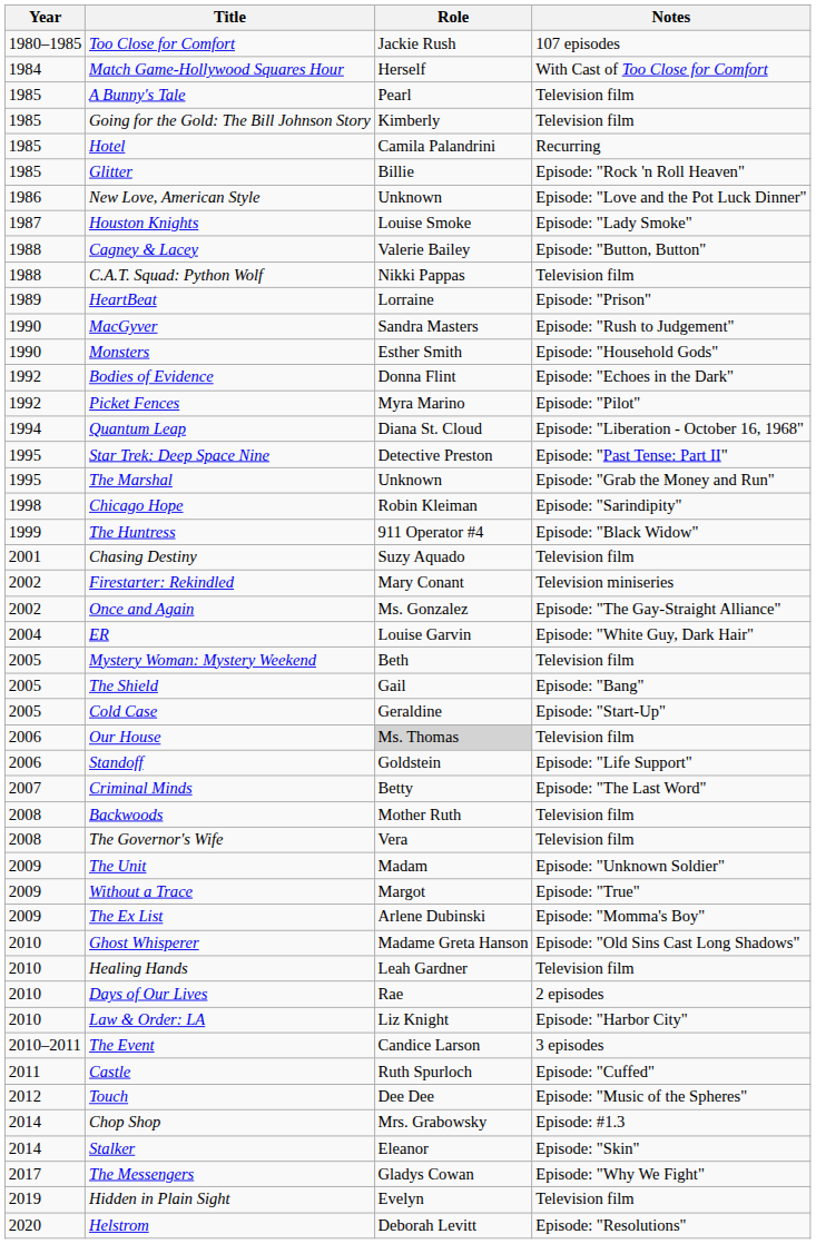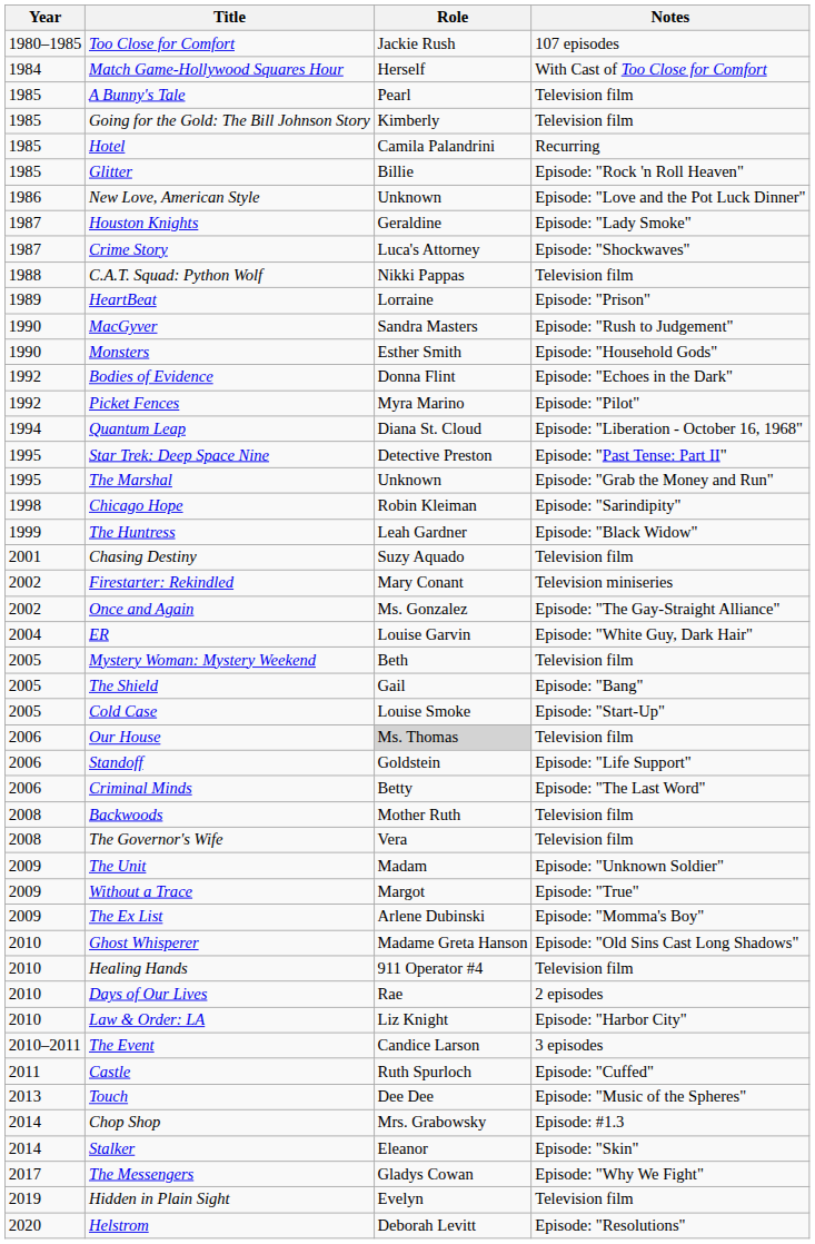Houston Knights | Role: Louise Smoke -> Geraldine
+ row: 1987 | Crime Story | Luca's Attorney | Episode: "Shockwaves"
- row: 1988 | Cagney & Lacey | Valerie Bailey | Episode: "Button, Button"
The Huntress | Role: 911 Operator #4 -> Leah Gardner
Cold Case | Role: Geraldine -> Louise Smoke
Criminal Minds | Year: 2007 -> 2006
Healing Hands | Role: Leah Gardner -> 911 Operator #4
Touch | Year: 2012 -> 2013
